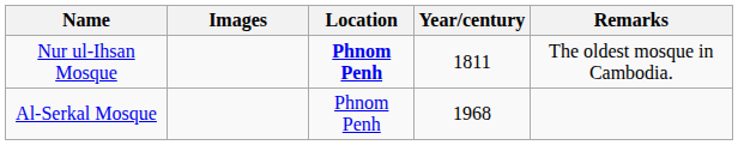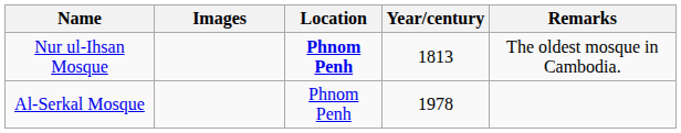Nur ul-Ihsan Mosque | Year/century: 1811 -> 1813
Al-Serkal Mosque | Year/century: 1968 -> 1978
